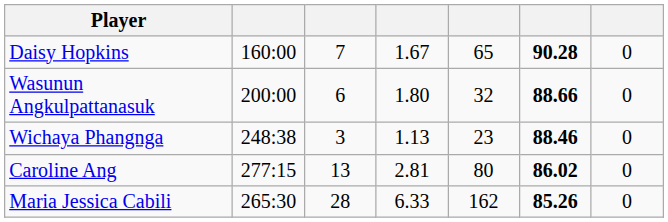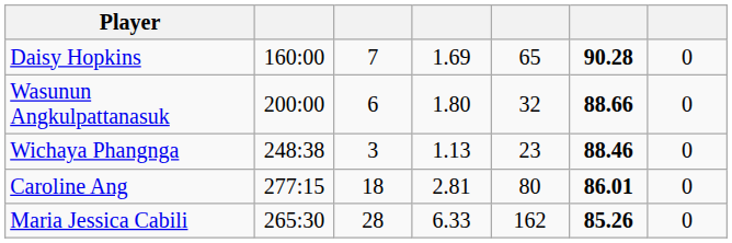Daisy Hopkins | column 4: 1.67 -> 1.69
Caroline Ang | column 3: 13 -> 18
Caroline Ang | column 6: 86.02 -> 86.01
